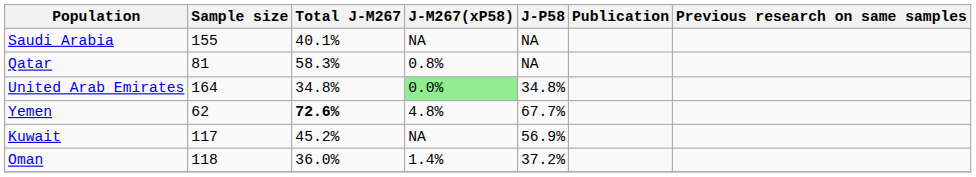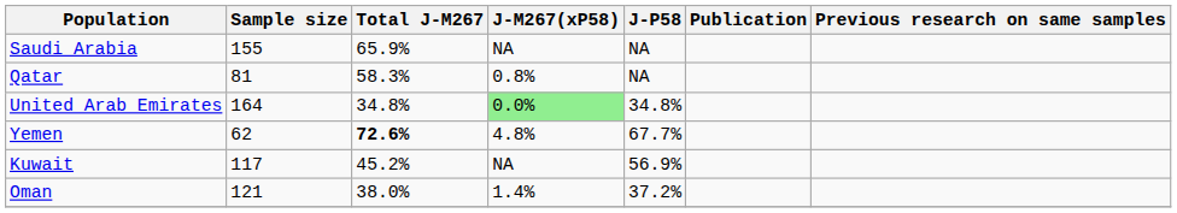Saudi Arabia | Total J-M267: 40.1% -> 65.9%
Oman | Sample size: 118 -> 121
Oman | Total J-M267: 36.0% -> 38.0%
